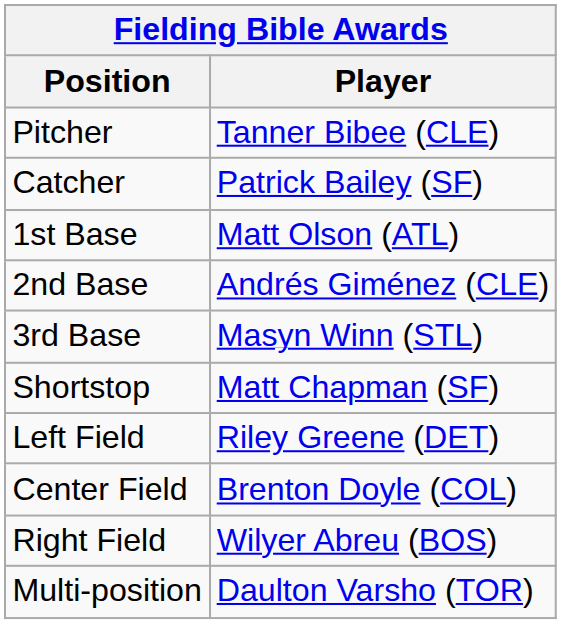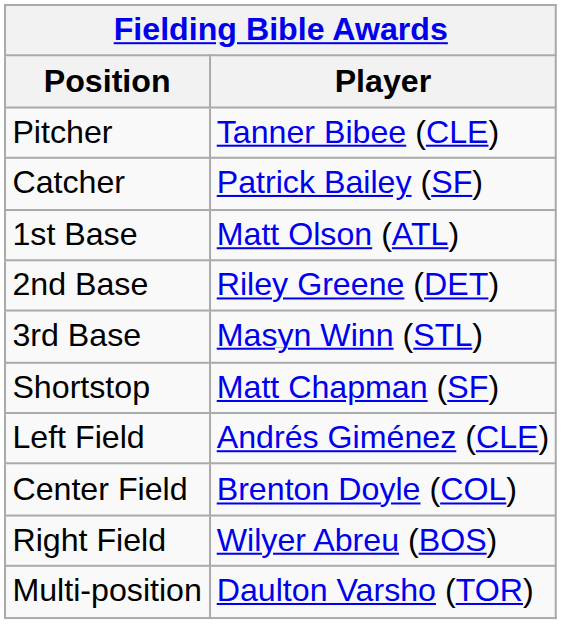2nd Base | Player: Andrés Giménez (CLE) -> Riley Greene (DET)
Left Field | Player: Riley Greene (DET) -> Andrés Giménez (CLE)
